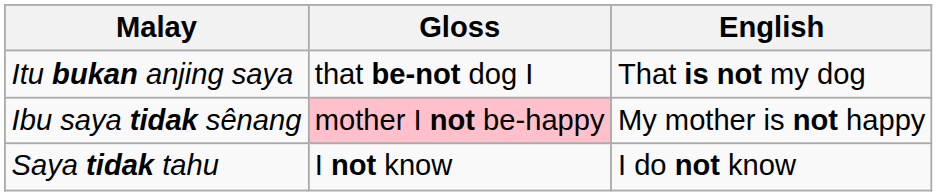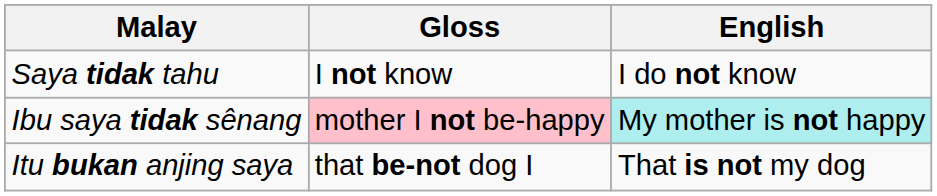rows swapped: Saya tidak tahu <-> Itu bukan anjing saya
Ibu saya tidak sênang | English: no background -> paleturquoise background
